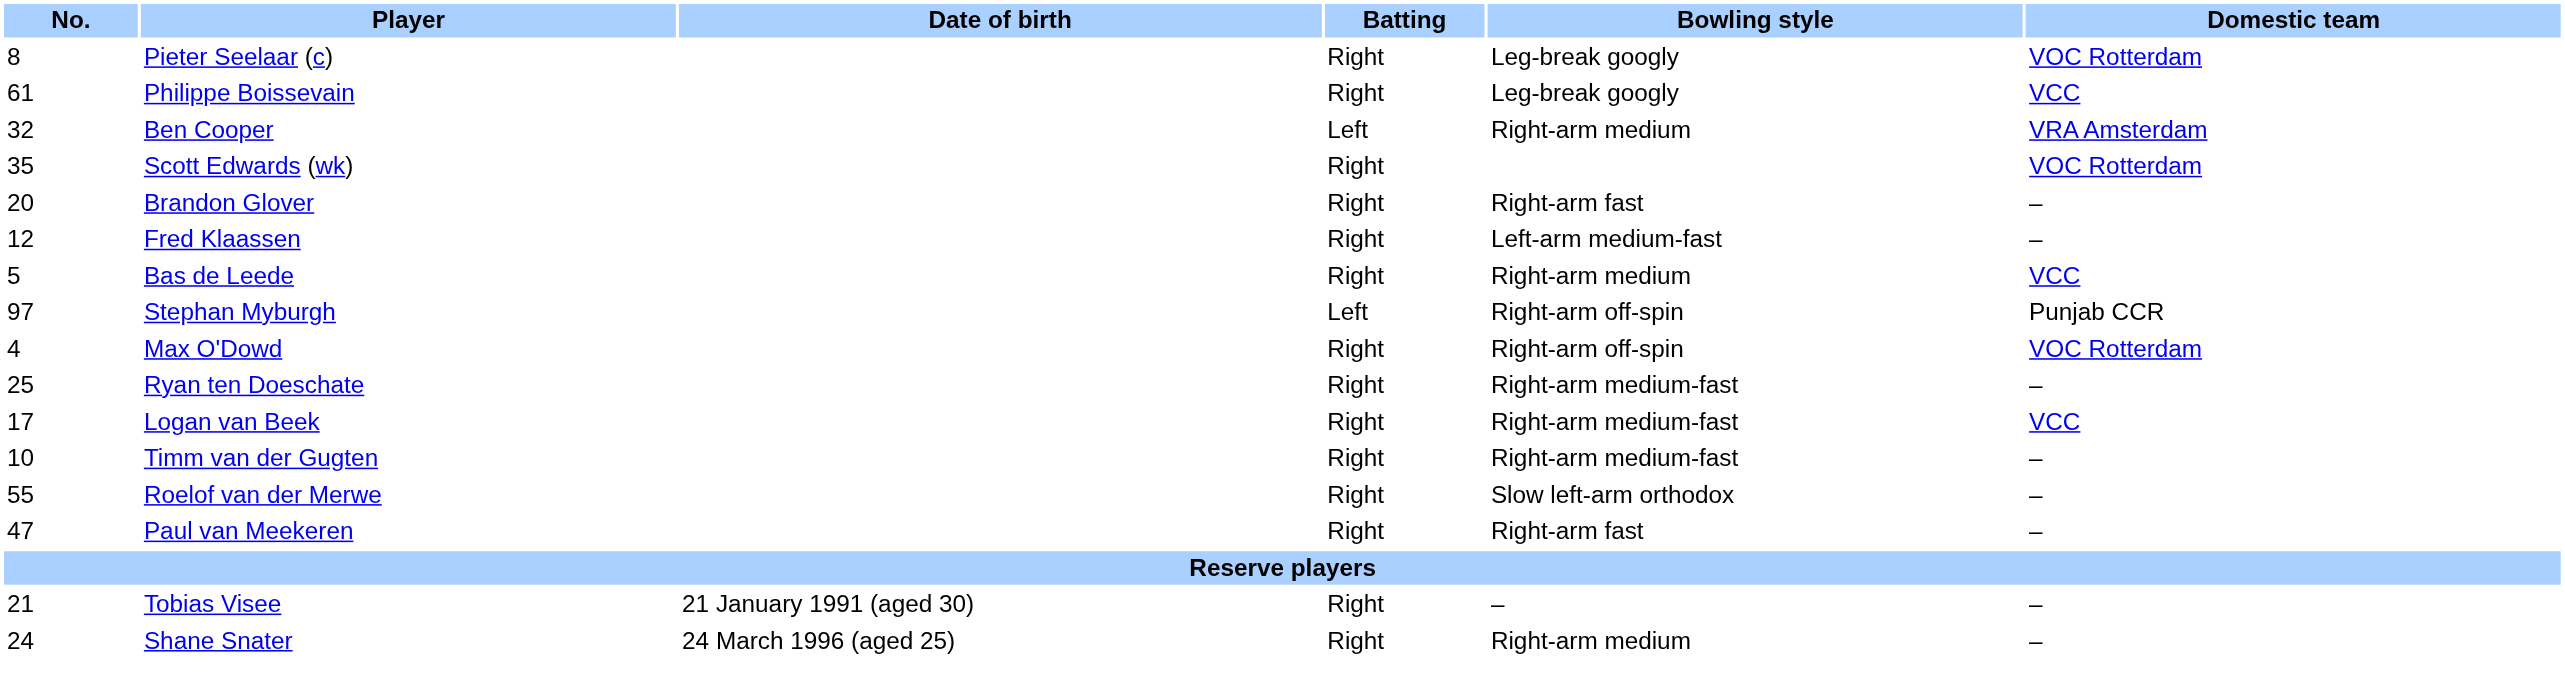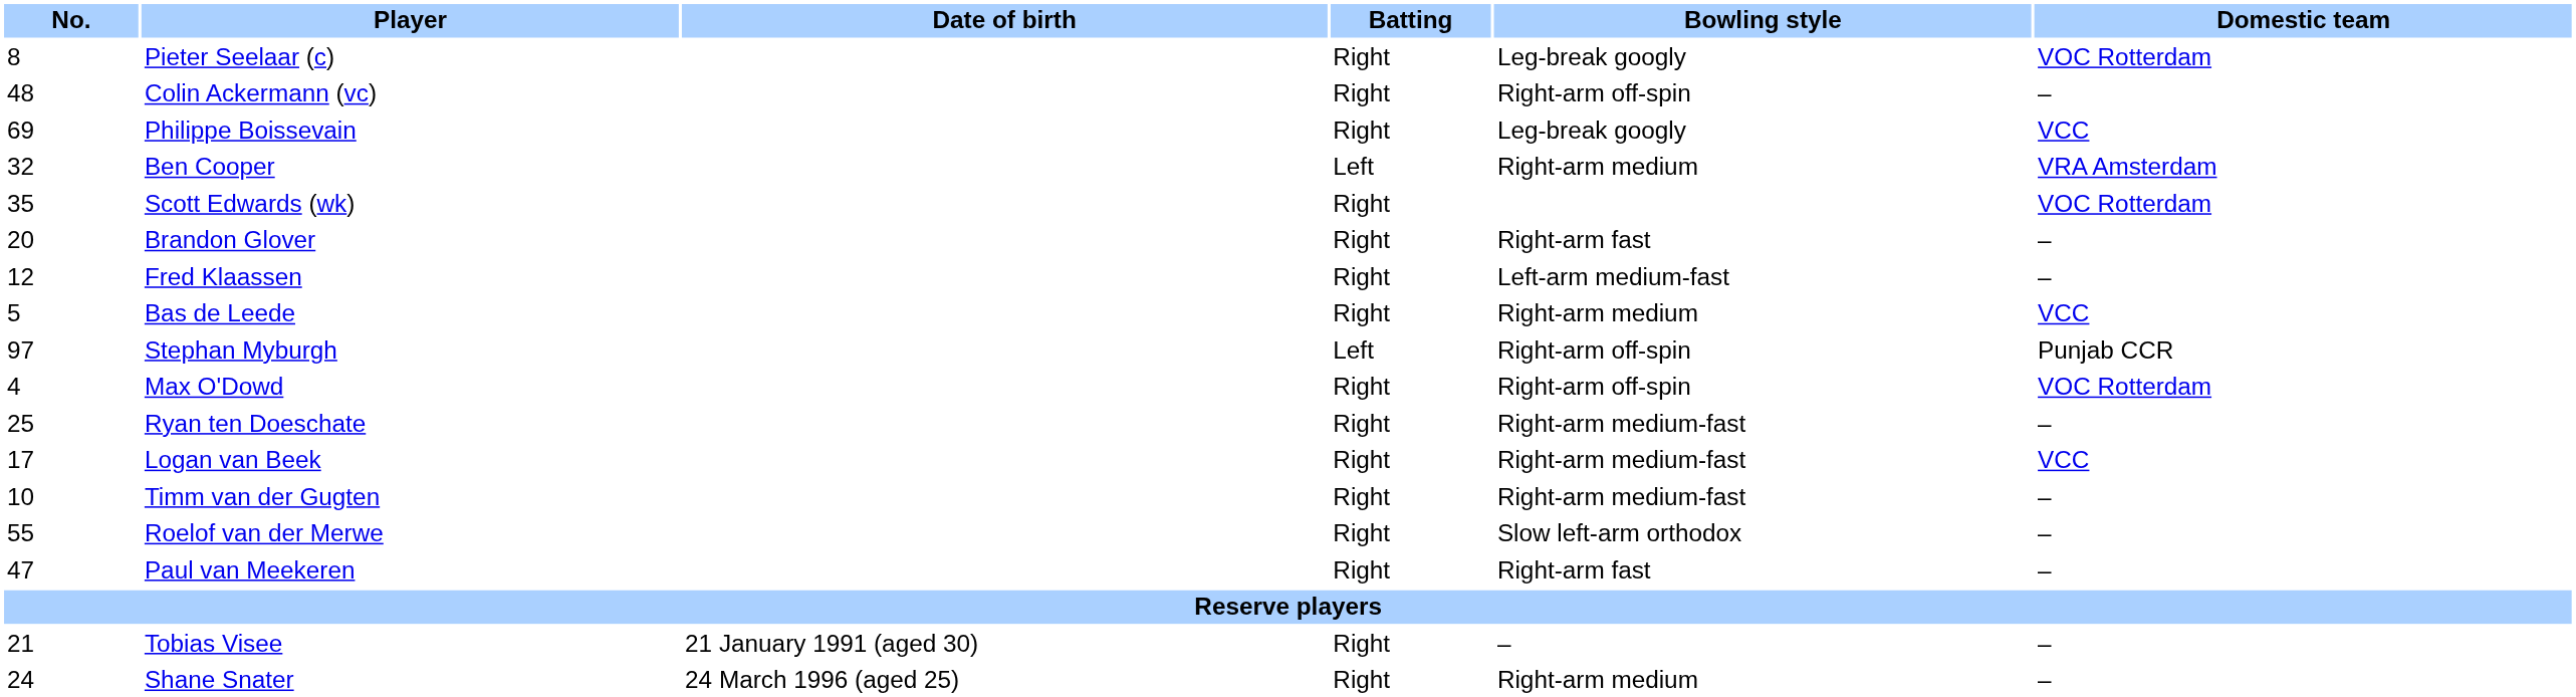+ row: 48 | Colin Ackermann (vc) | Right | Right-arm off-spin | –
Philippe Boissevain | No.: 61 -> 69
